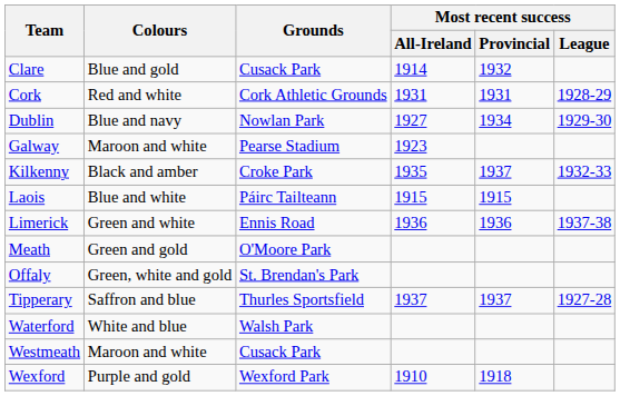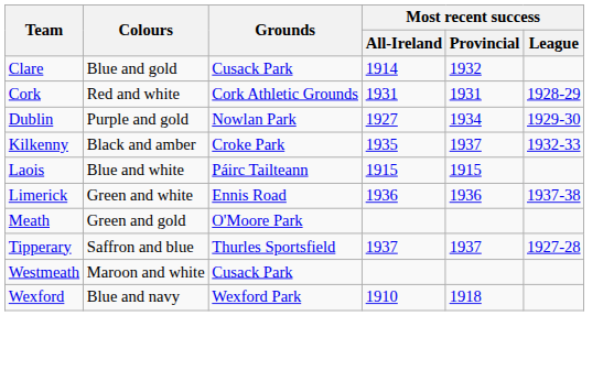Dublin | Colours: Blue and navy -> Purple and gold
- row: Galway | Maroon and white | Pearse Stadium | 1923
- row: Offaly | Green, white and gold | St. Brendan's Park
- row: Waterford | White and blue | Walsh Park
Wexford | Colours: Purple and gold -> Blue and navy
